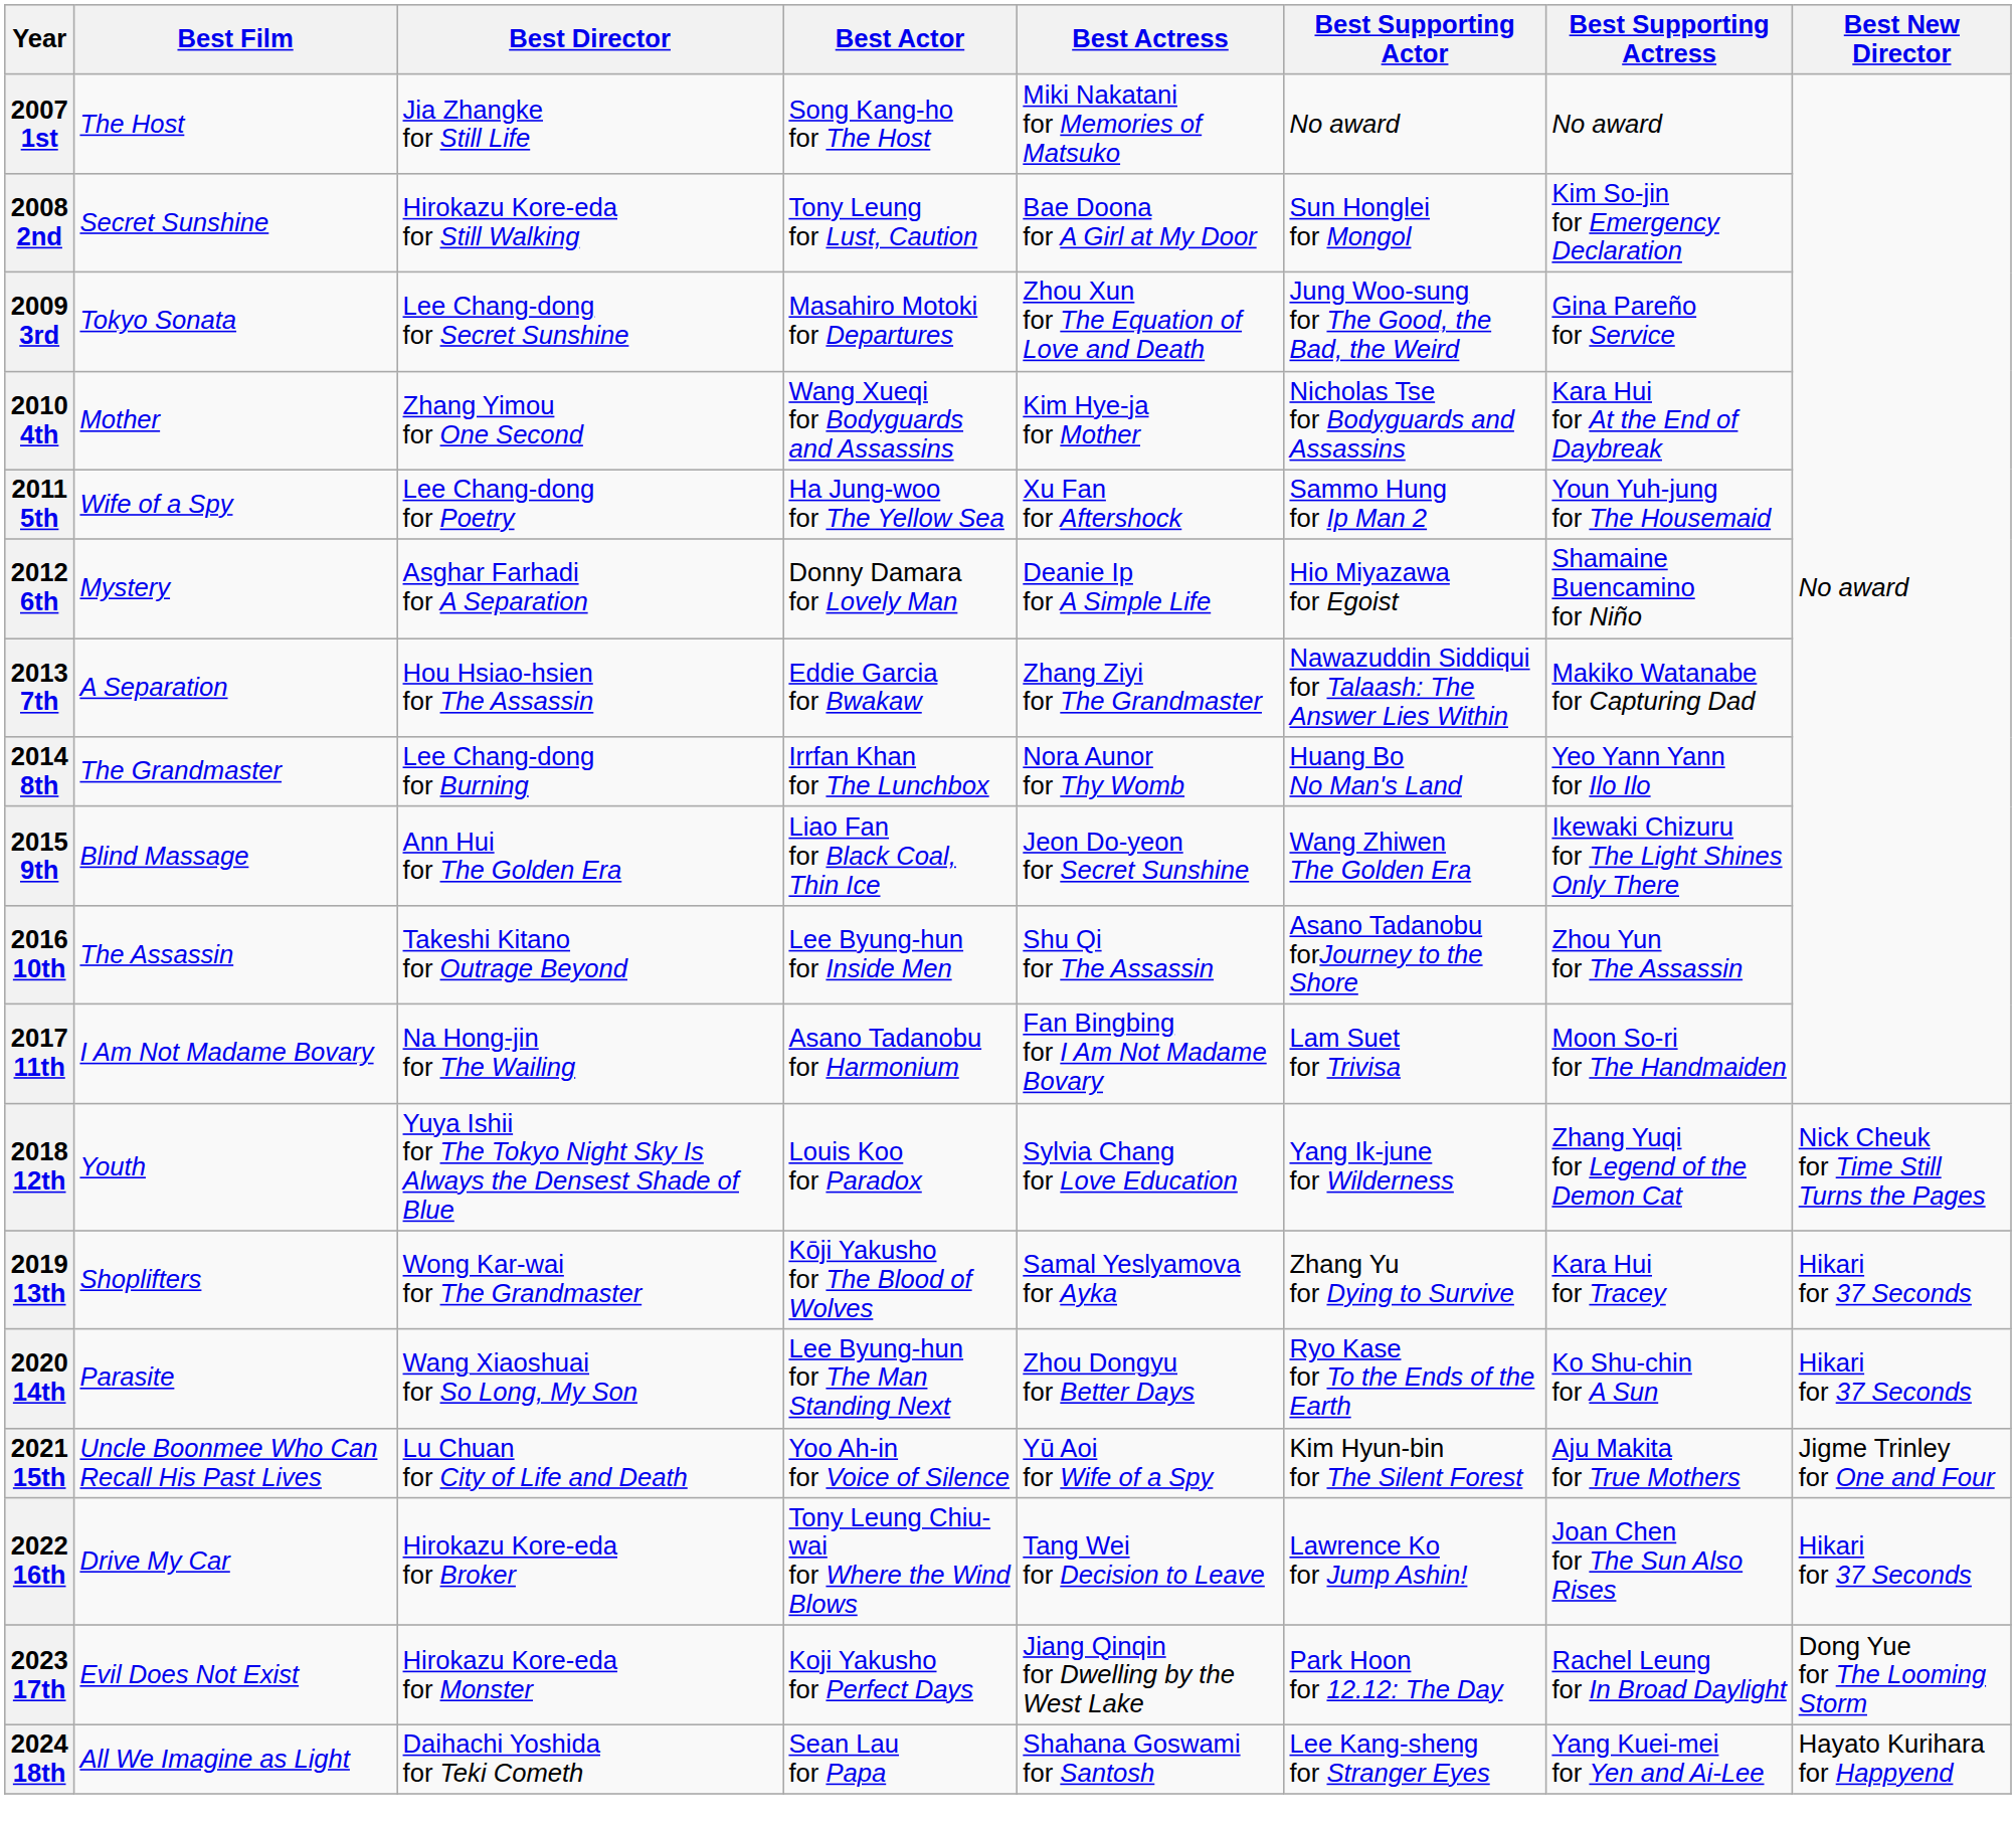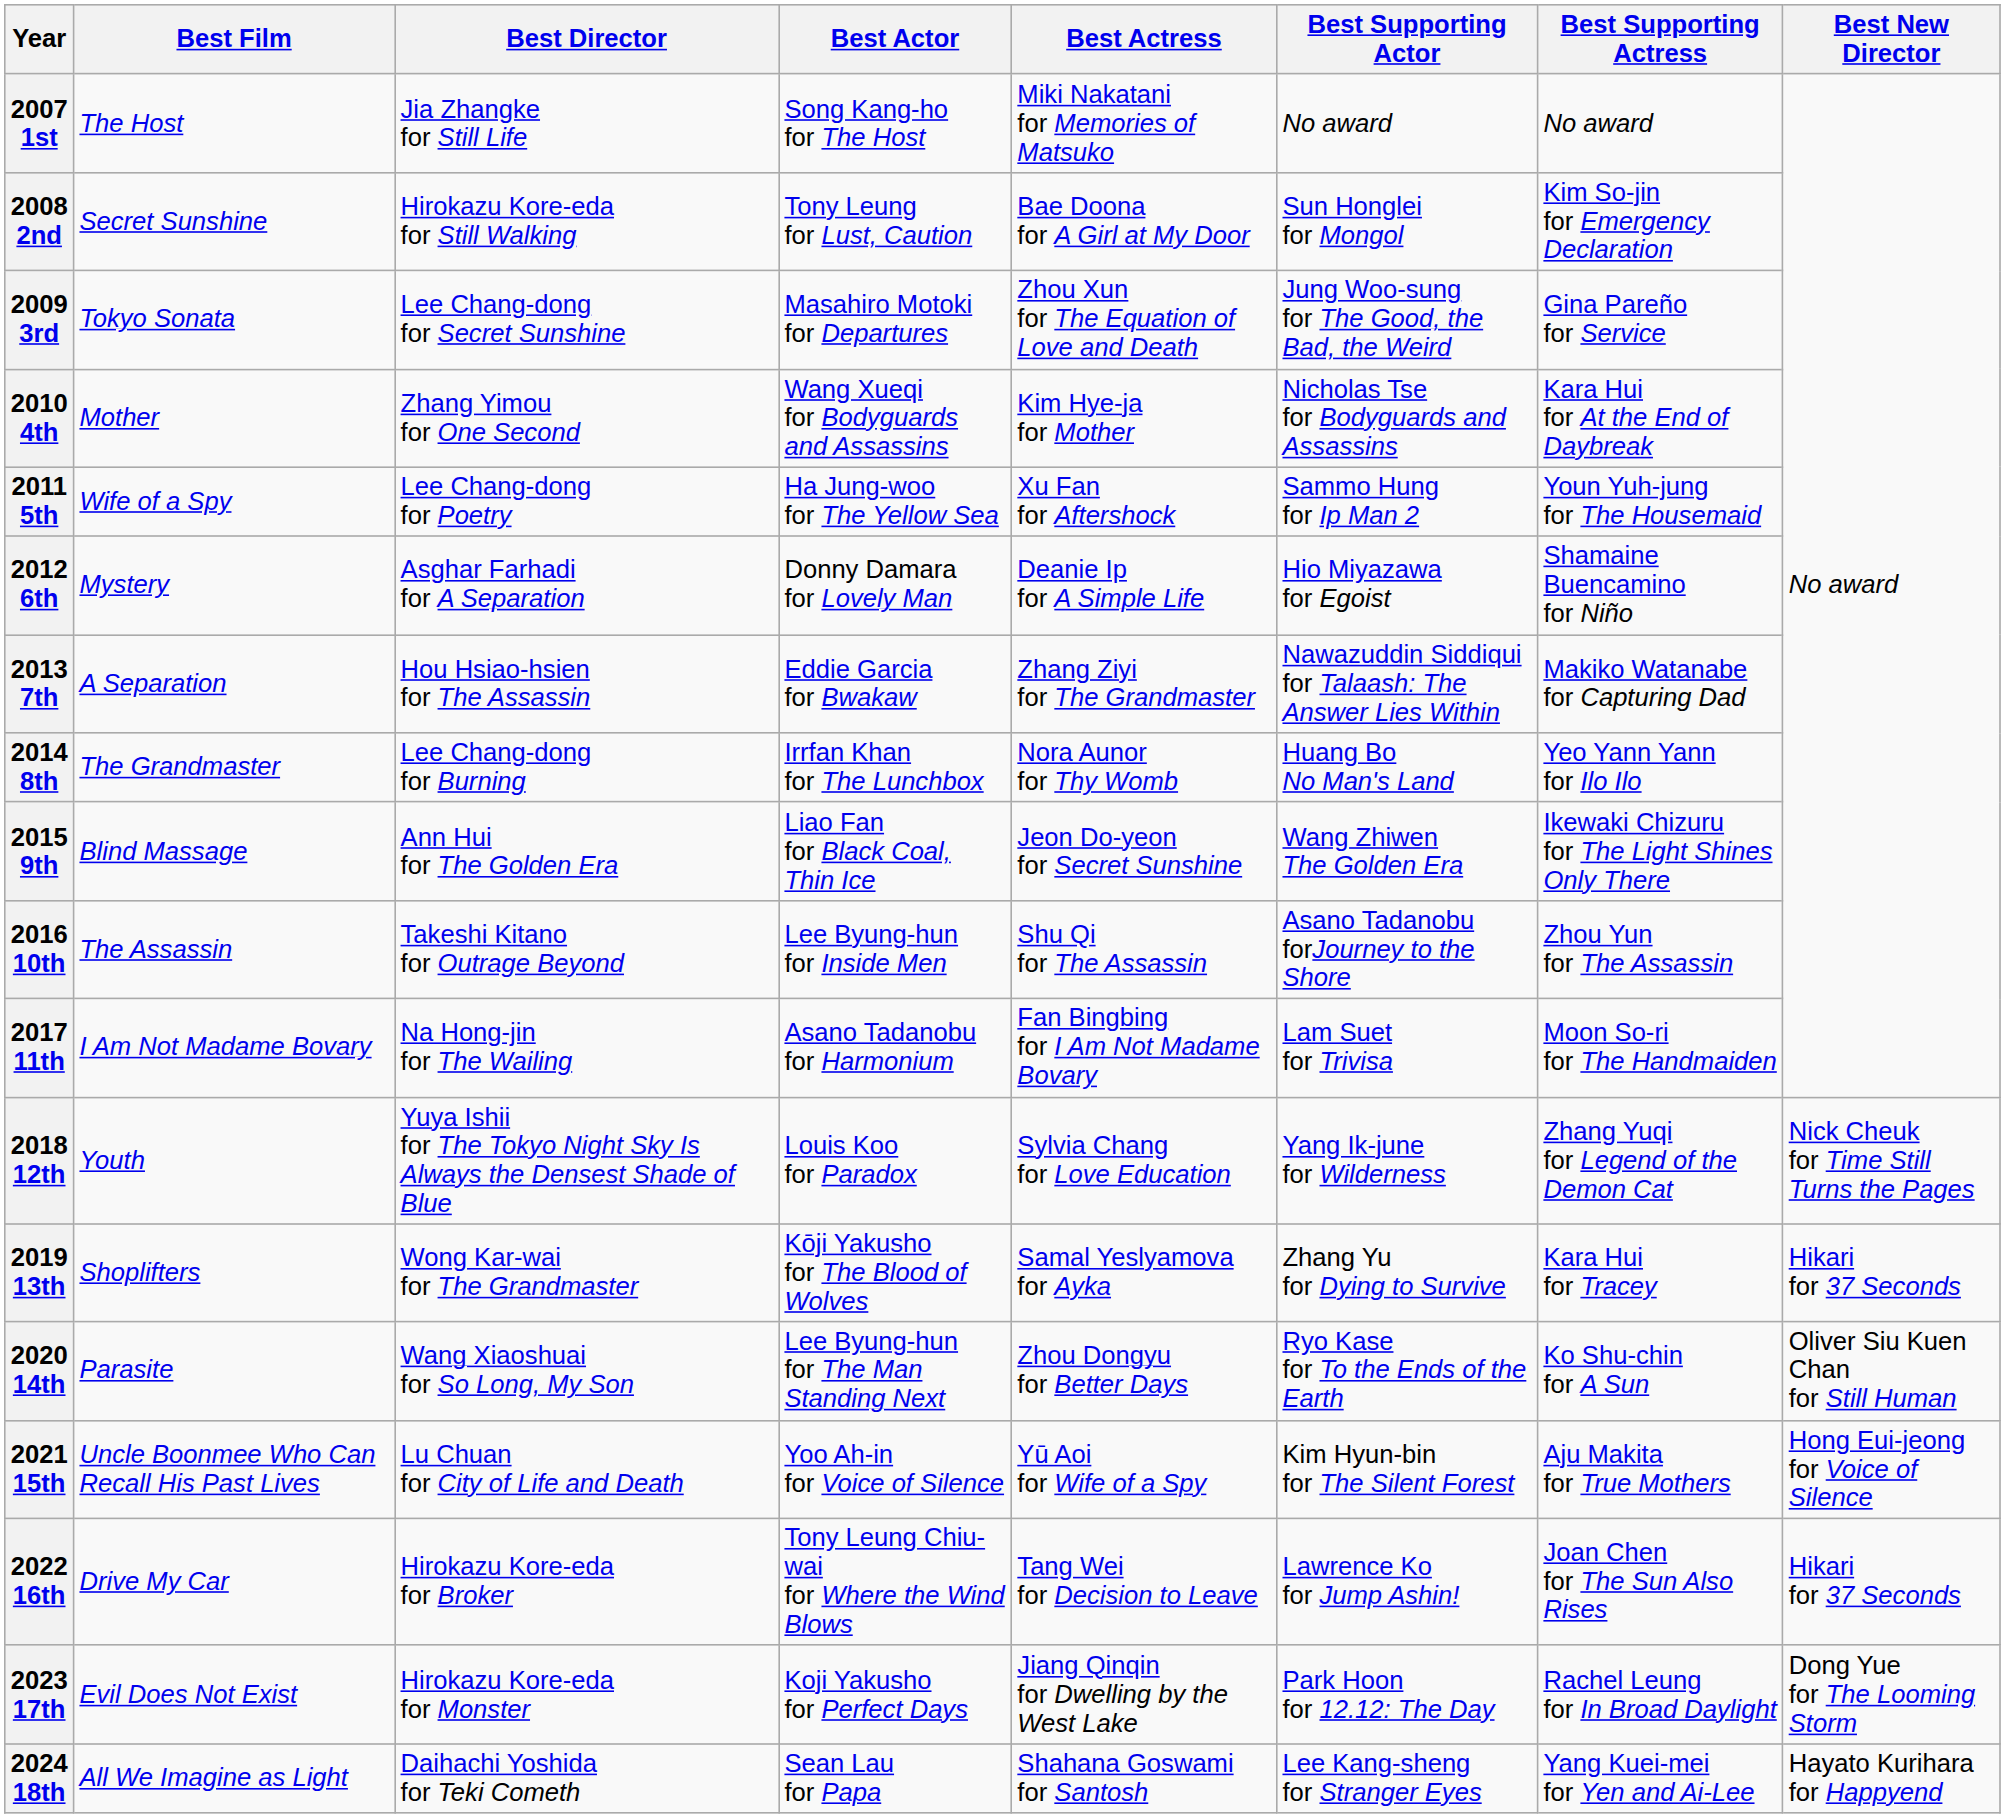2020 14th | Best New Director: Hikari for 37 Seconds -> Oliver Siu Kuen Chan for Still Human
2021 15th | Best New Director: Jigme Trinley for One and Four -> Hong Eui-jeong for Voice of Silence
